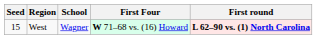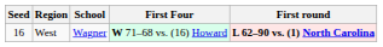West | Seed: 15 -> 16
